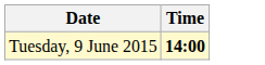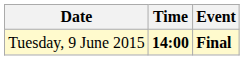+ column: Event | Final
